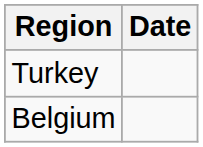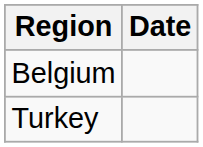rows swapped: Belgium <-> Turkey
